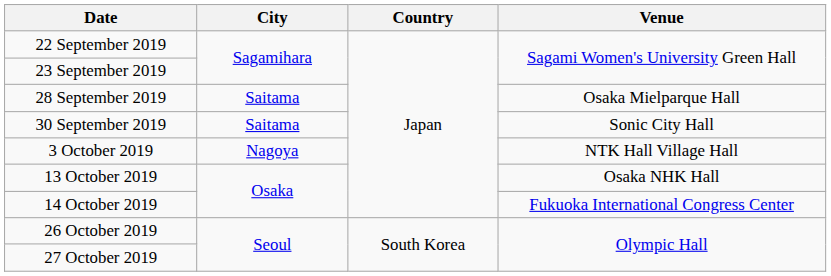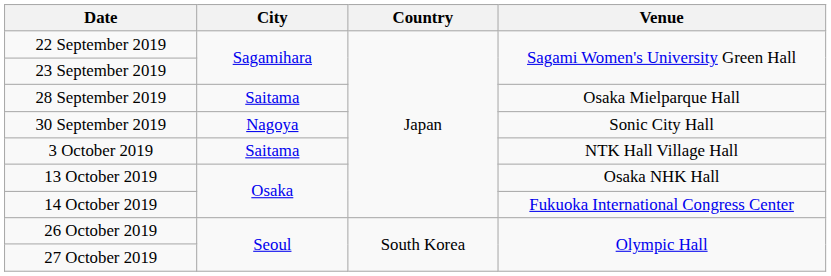30 September 2019 | City: Saitama -> Nagoya
3 October 2019 | City: Nagoya -> Saitama
